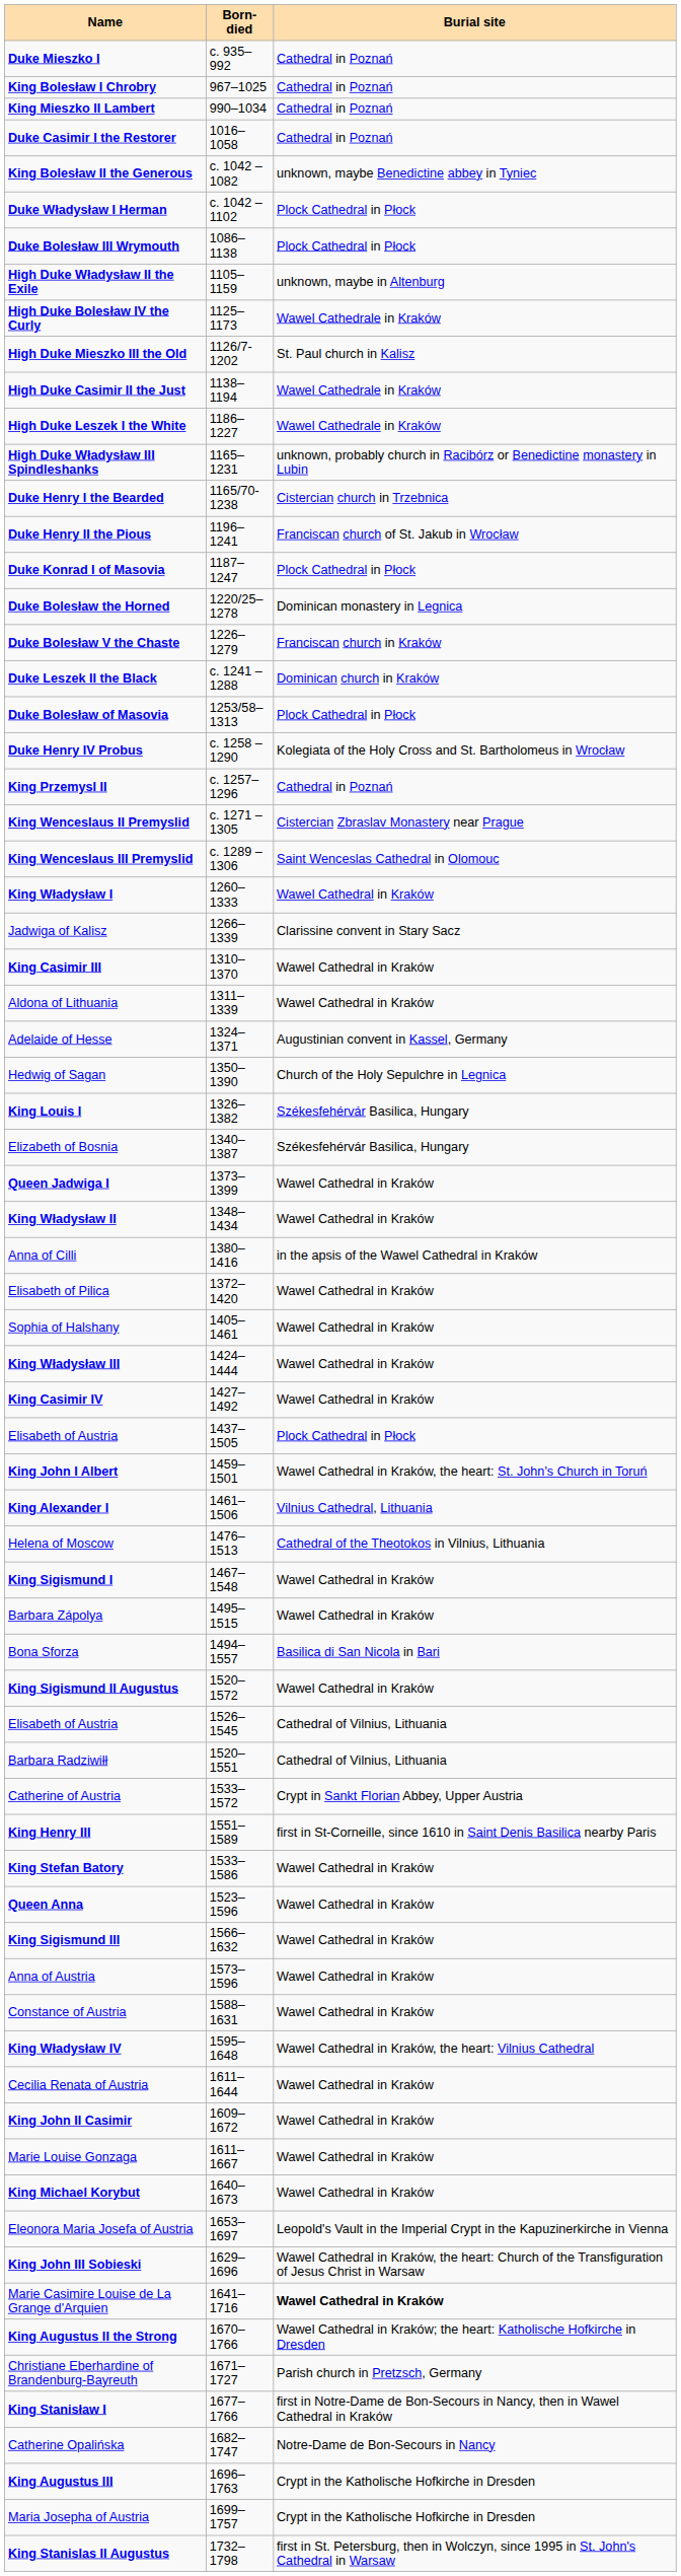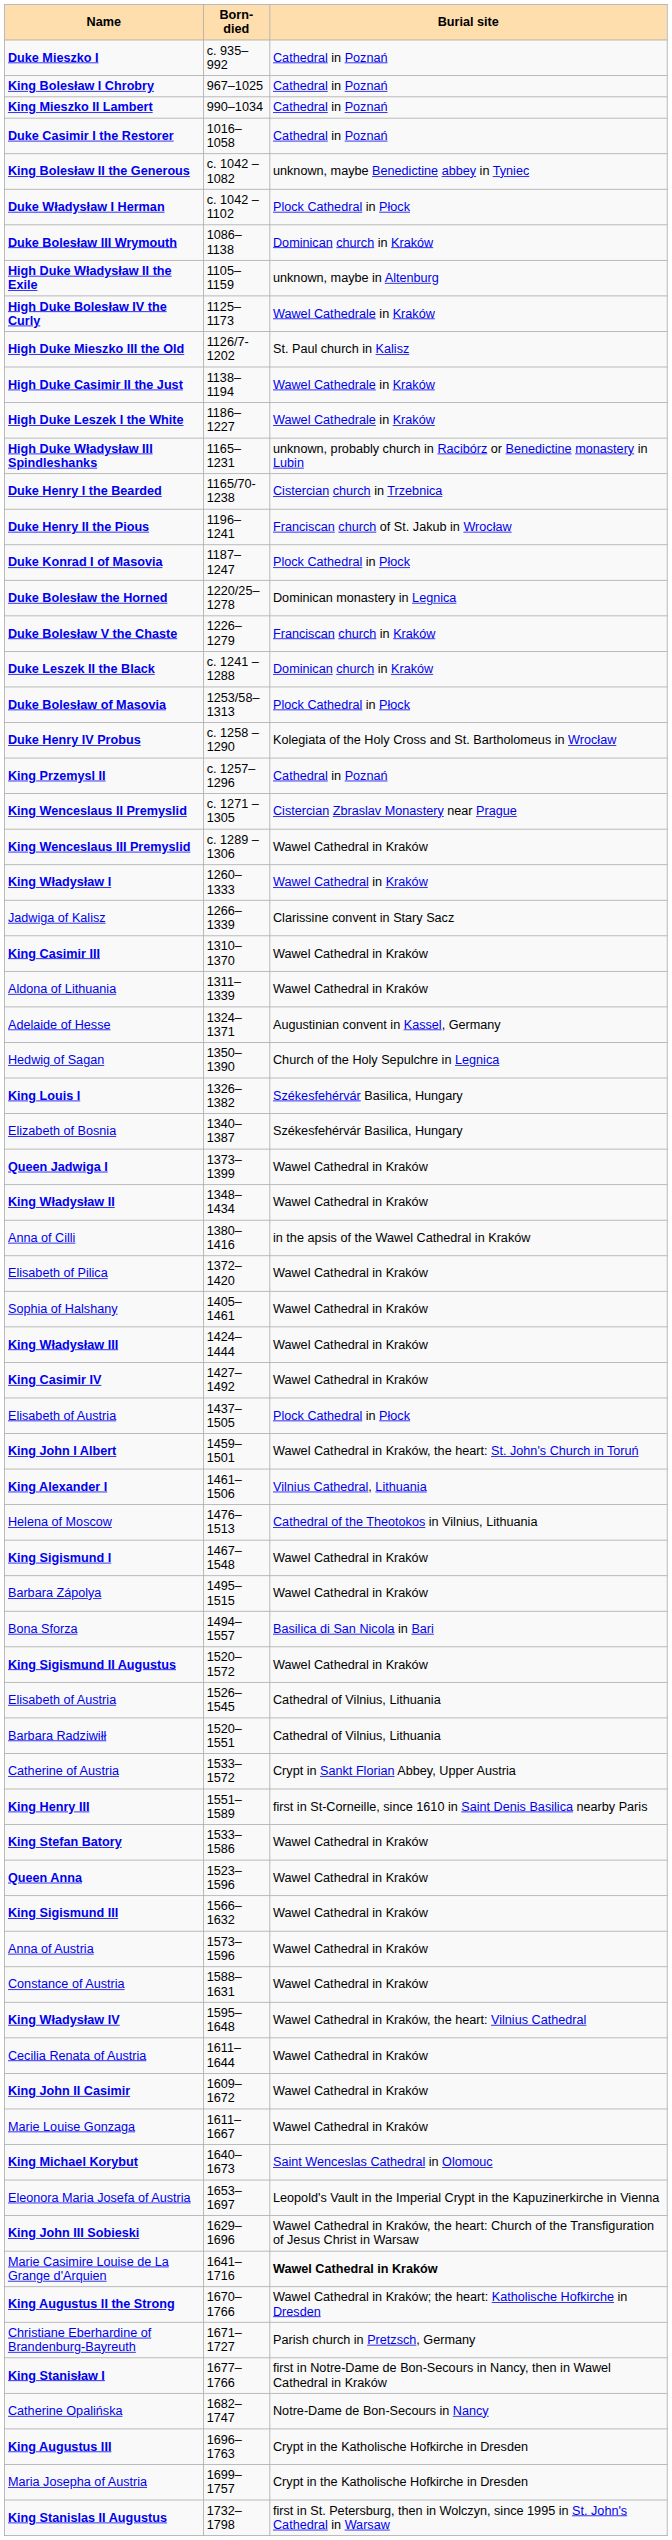Duke Bolesław III Wrymouth | Burial site: Plock Cathedral in Płock -> Dominican church in Kraków
King Wenceslaus III Premyslid | Burial site: Saint Wenceslas Cathedral in Olomouc -> Wawel Cathedral in Kraków
King Michael Korybut | Burial site: Wawel Cathedral in Kraków -> Saint Wenceslas Cathedral in Olomouc
